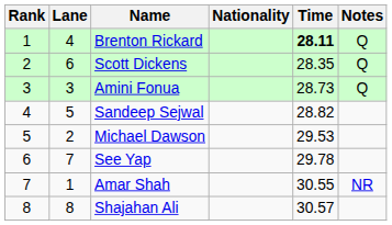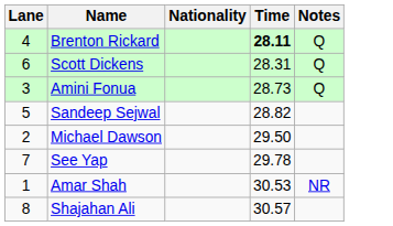- column: Rank | 1 | 2 | 3 | 4 | 5 | 6 | 7 | 8
Scott Dickens | Time: 28.35 -> 28.31
Michael Dawson | Time: 29.53 -> 29.50
Amar Shah | Time: 30.55 -> 30.53
